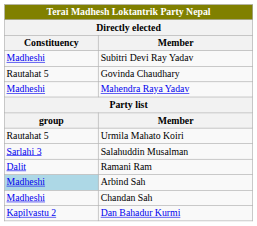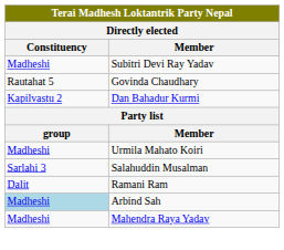rows swapped: Dan Bahadur Kurmi <-> Mahendra Raya Yadav
Urmila Mahato Koiri | Constituency: Rautahat 5 -> Madheshi
- row: Madheshi | Chandan Sah
